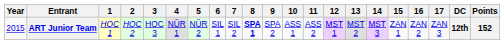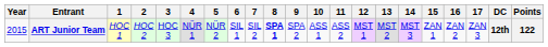ART Junior Team | Points: 152 -> 122
